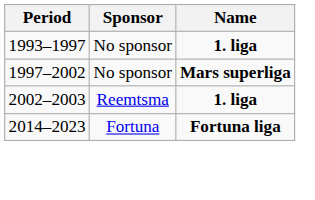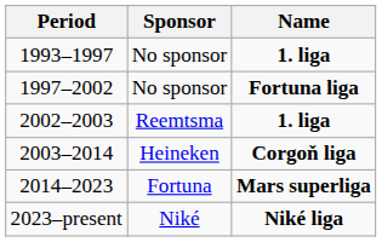1997–2002 | Name: Mars superliga -> Fortuna liga
+ row: 2003–2014 | Heineken | Corgoň liga
2014–2023 | Name: Fortuna liga -> Mars superliga
+ row: 2023–present | Niké | Niké liga
